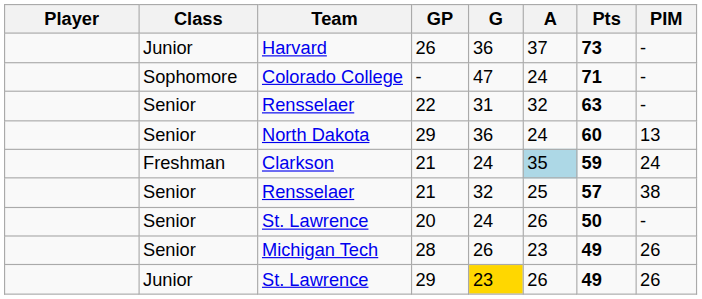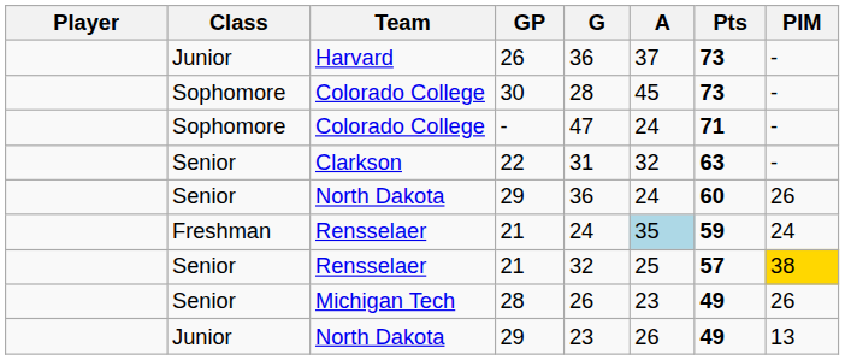+ row: Sophomore | Colorado College | 30 | 28 | 45 | 73 | -
22 | Team: Rensselaer -> Clarkson
Senior / 29 | PIM: 13 -> 26
Freshman / 21 | Team: Clarkson -> Rensselaer
Senior / 21 | PIM: no background -> gold background
- row: Senior | St. Lawrence | 20 | 24 | 26 | 50 | -
Junior / 29 | Team: St. Lawrence -> North Dakota
Junior / 29 | G: gold background -> no background
Junior / 29 | PIM: 26 -> 13
